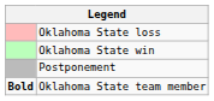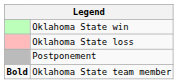rows swapped: Oklahoma State win <-> Oklahoma State loss
